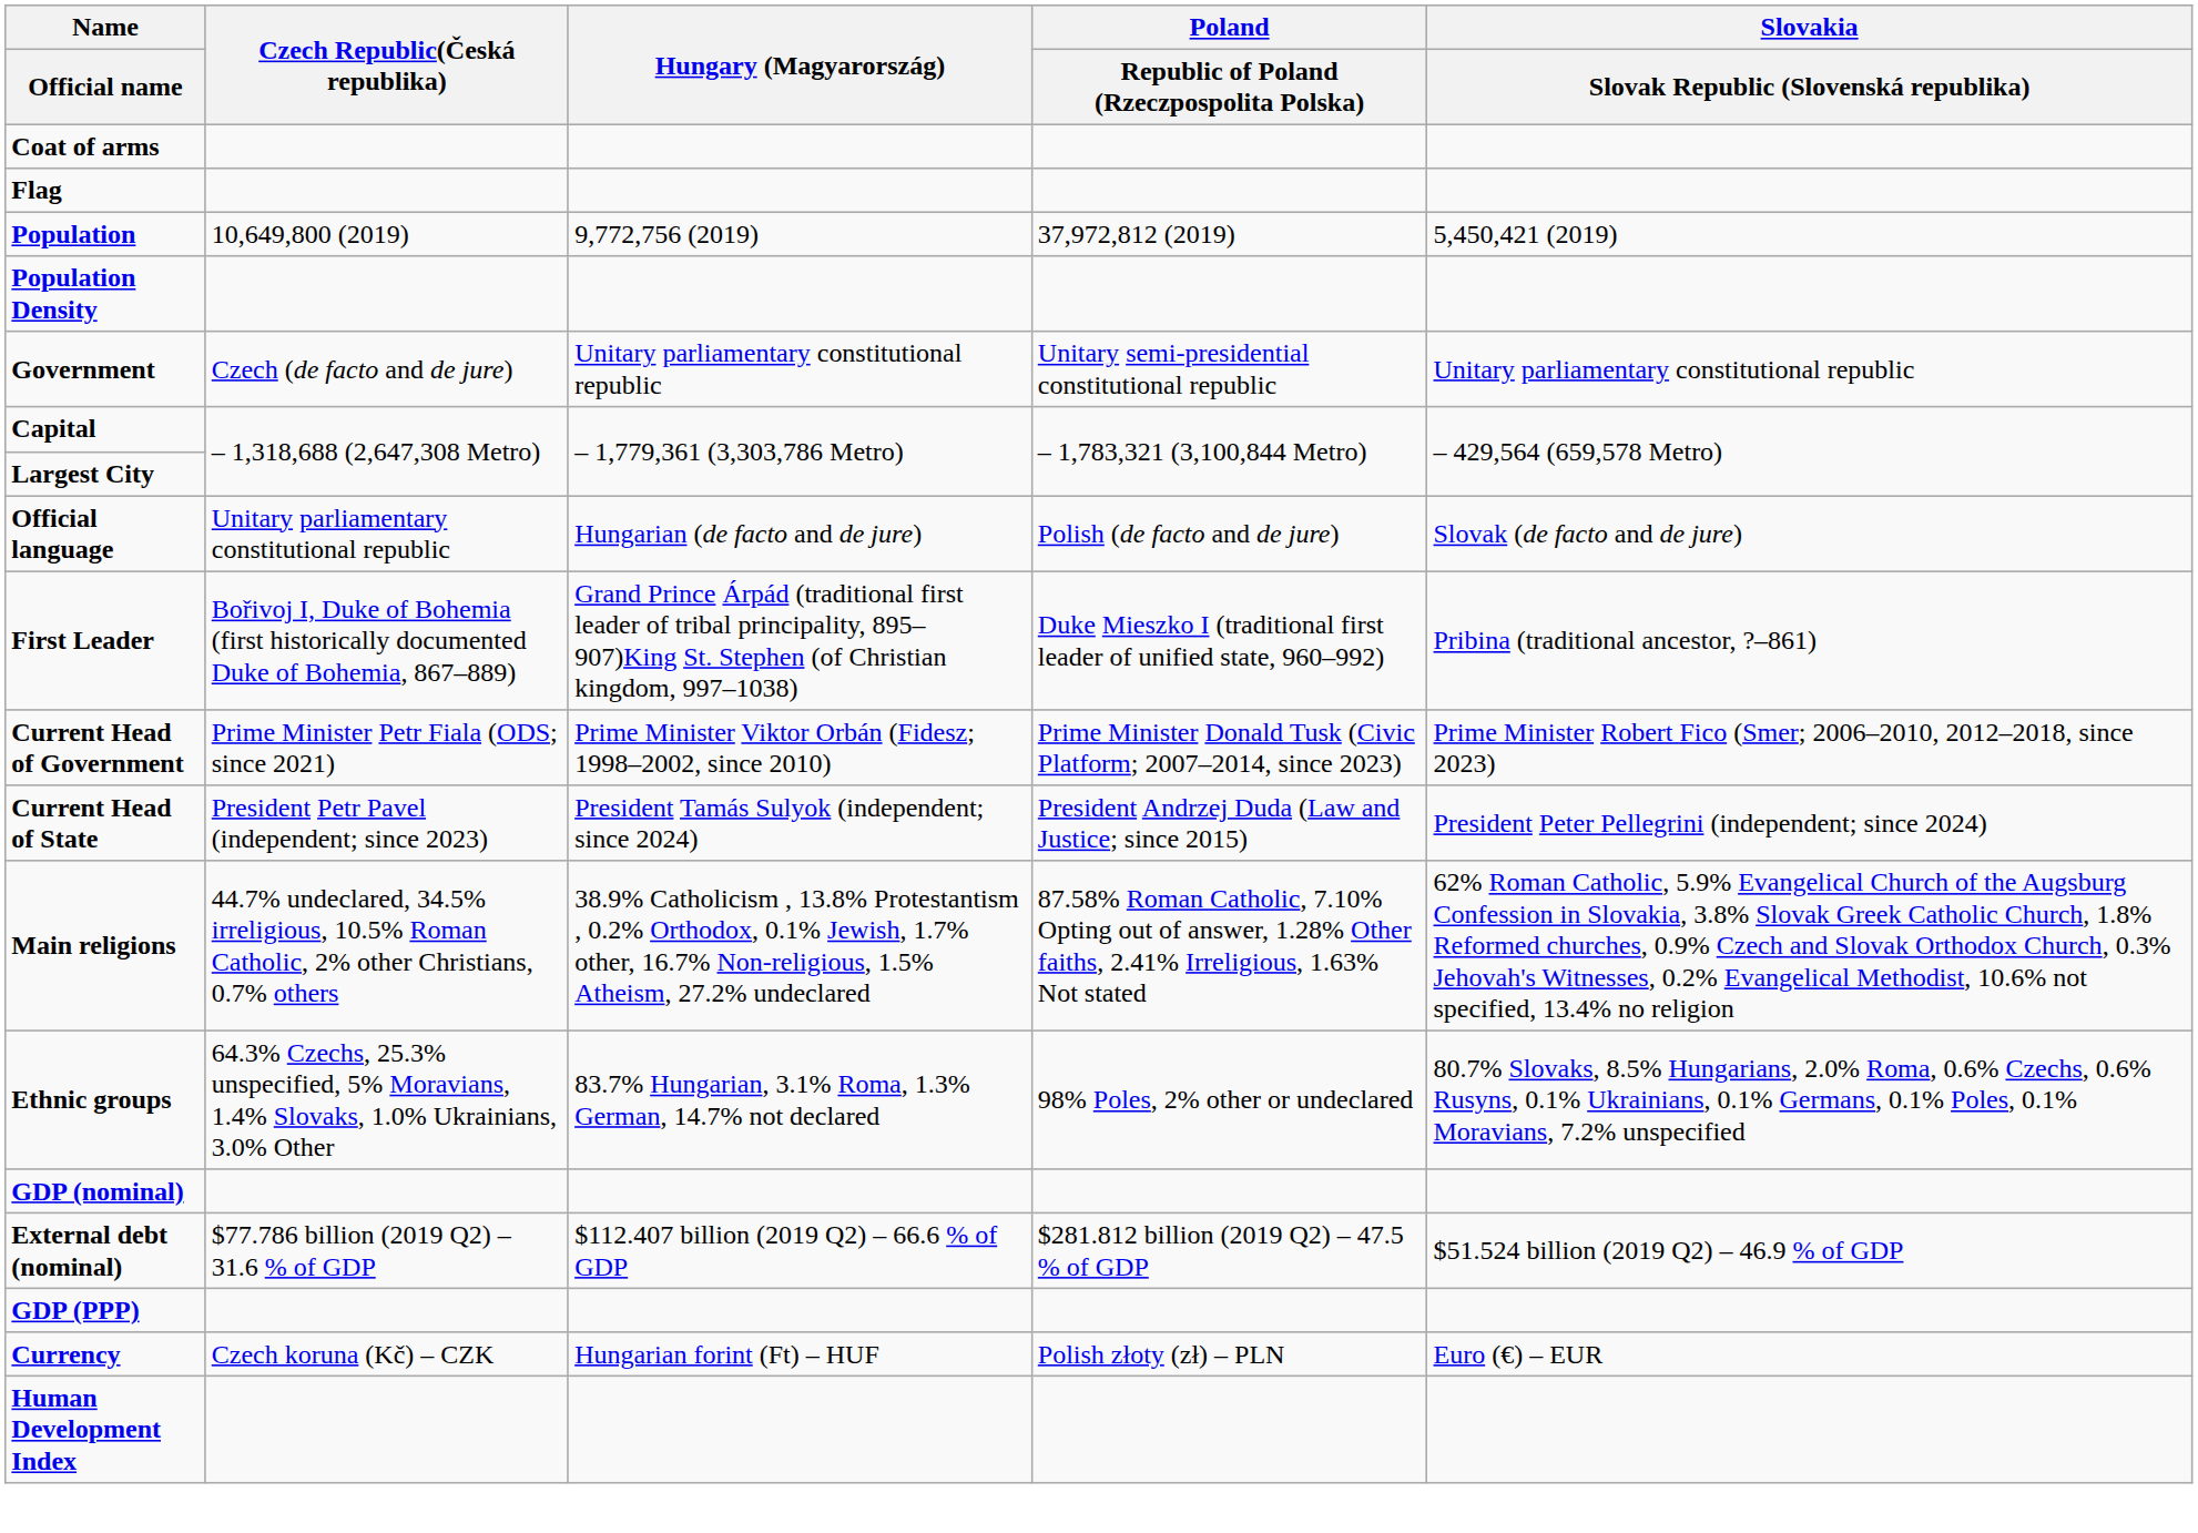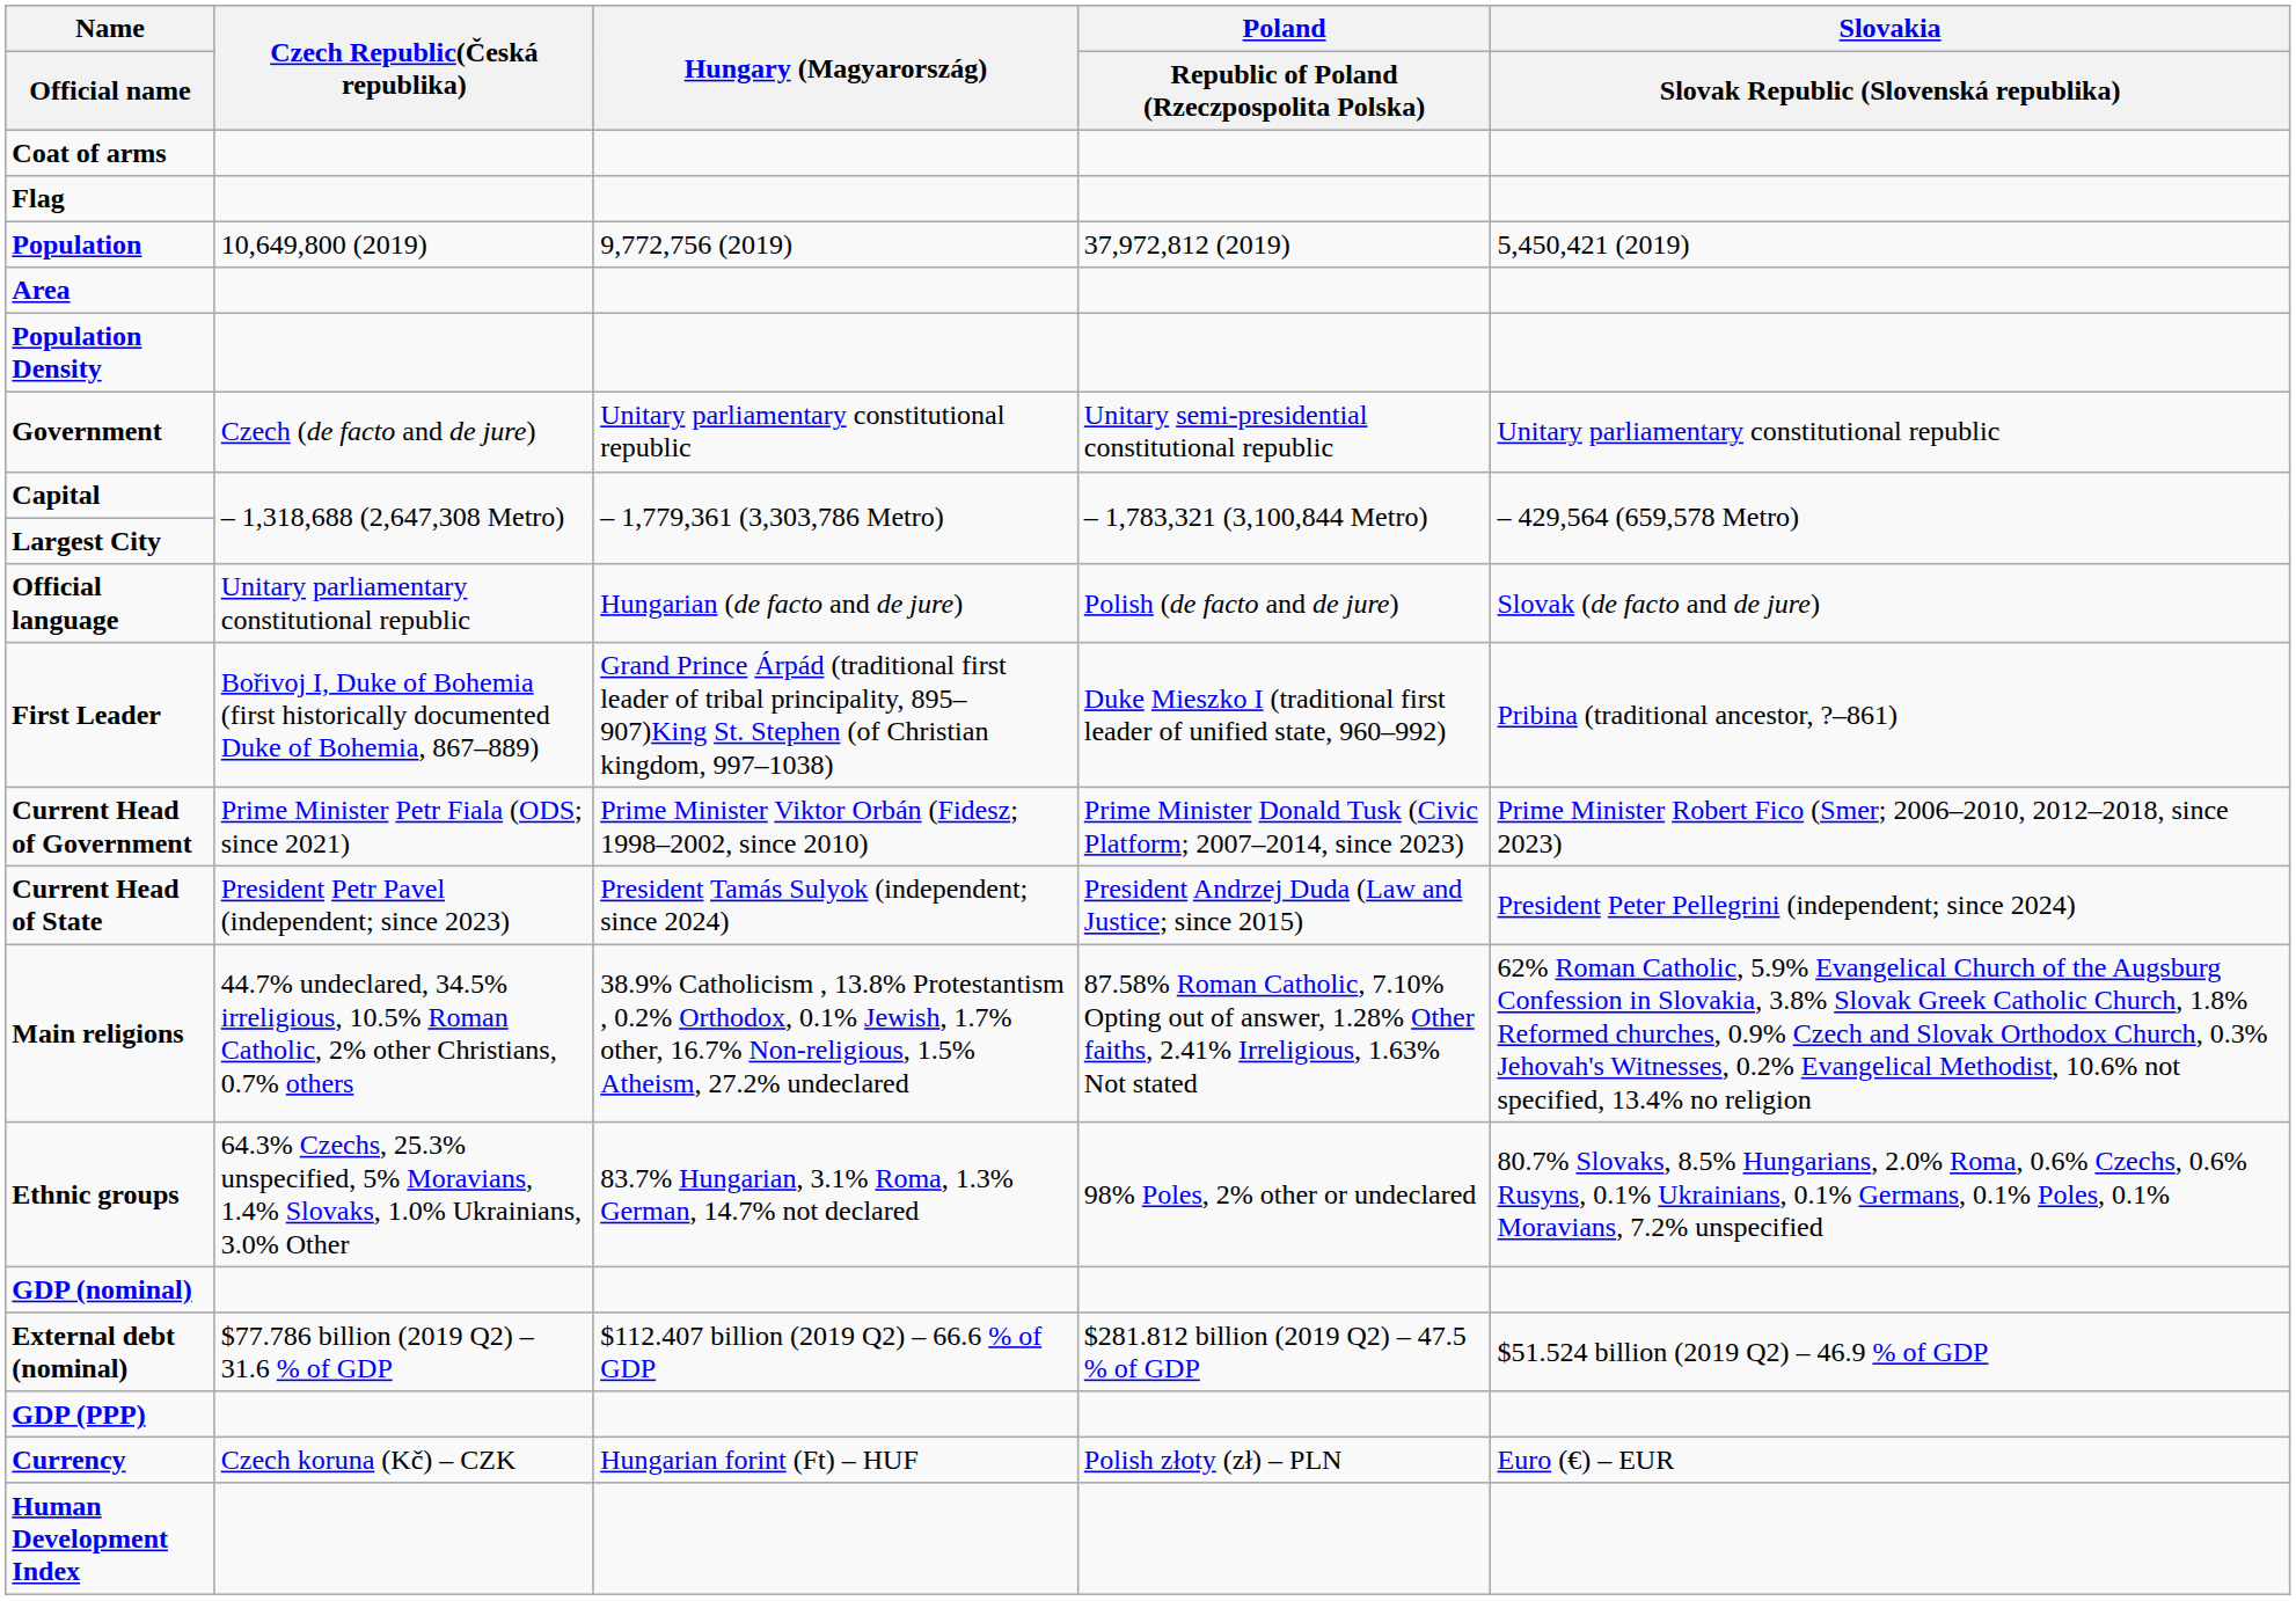+ row: Area
